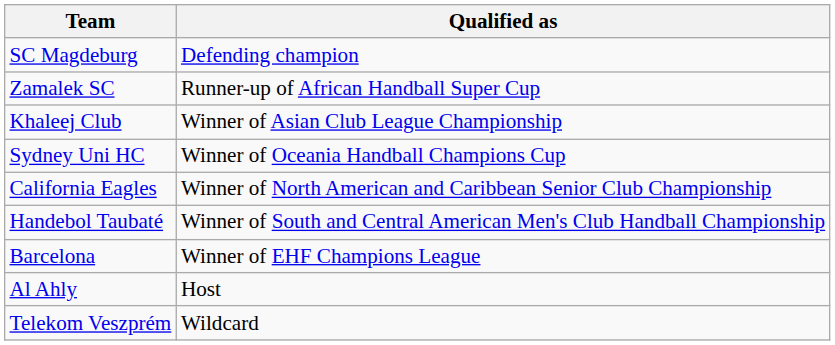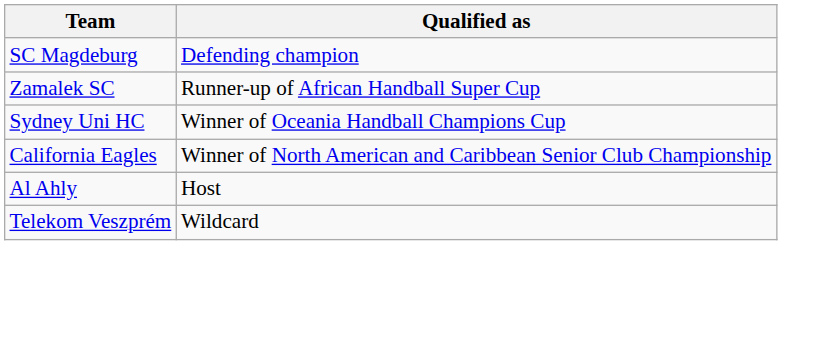- row: Khaleej Club | Winner of Asian Club League Championship
- row: Handebol Taubaté | Winner of South and Central American Men's Club Handball Championship
- row: Barcelona | Winner of EHF Champions League
